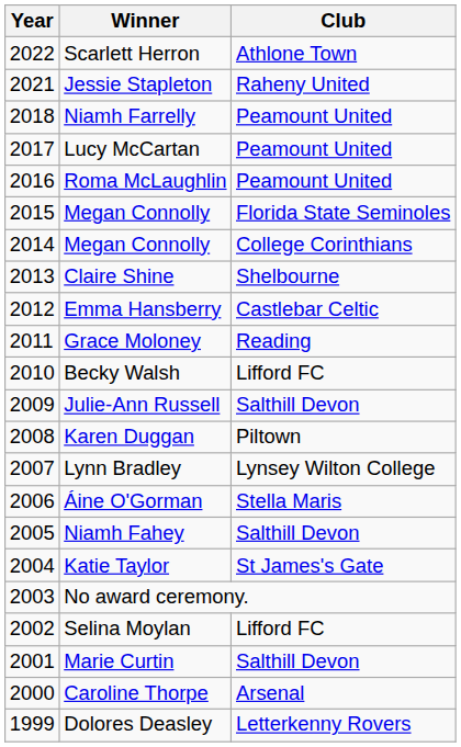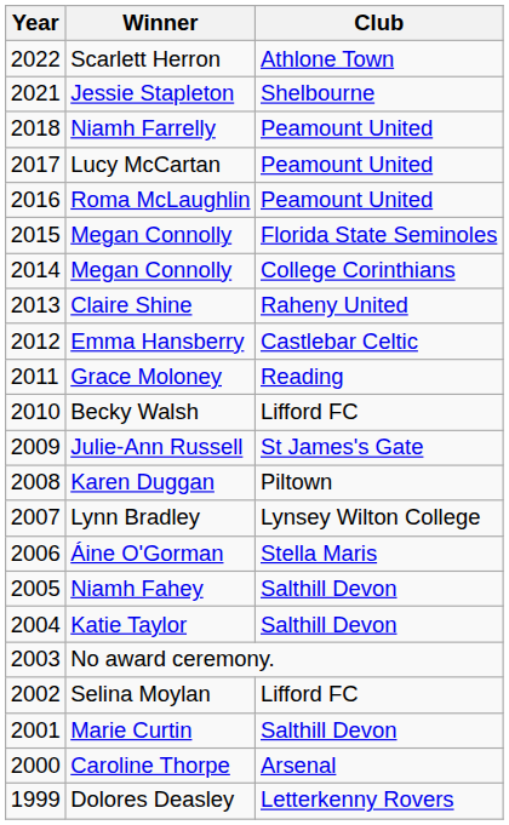Jessie Stapleton | Club: Raheny United -> Shelbourne
Claire Shine | Club: Shelbourne -> Raheny United
Julie-Ann Russell | Club: Salthill Devon -> St James's Gate
Katie Taylor | Club: St James's Gate -> Salthill Devon
